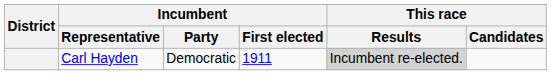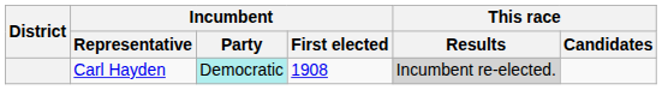Carl Hayden | Incumbent / Party: no background -> paleturquoise background
Carl Hayden | Incumbent / First elected: 1911 -> 1908
